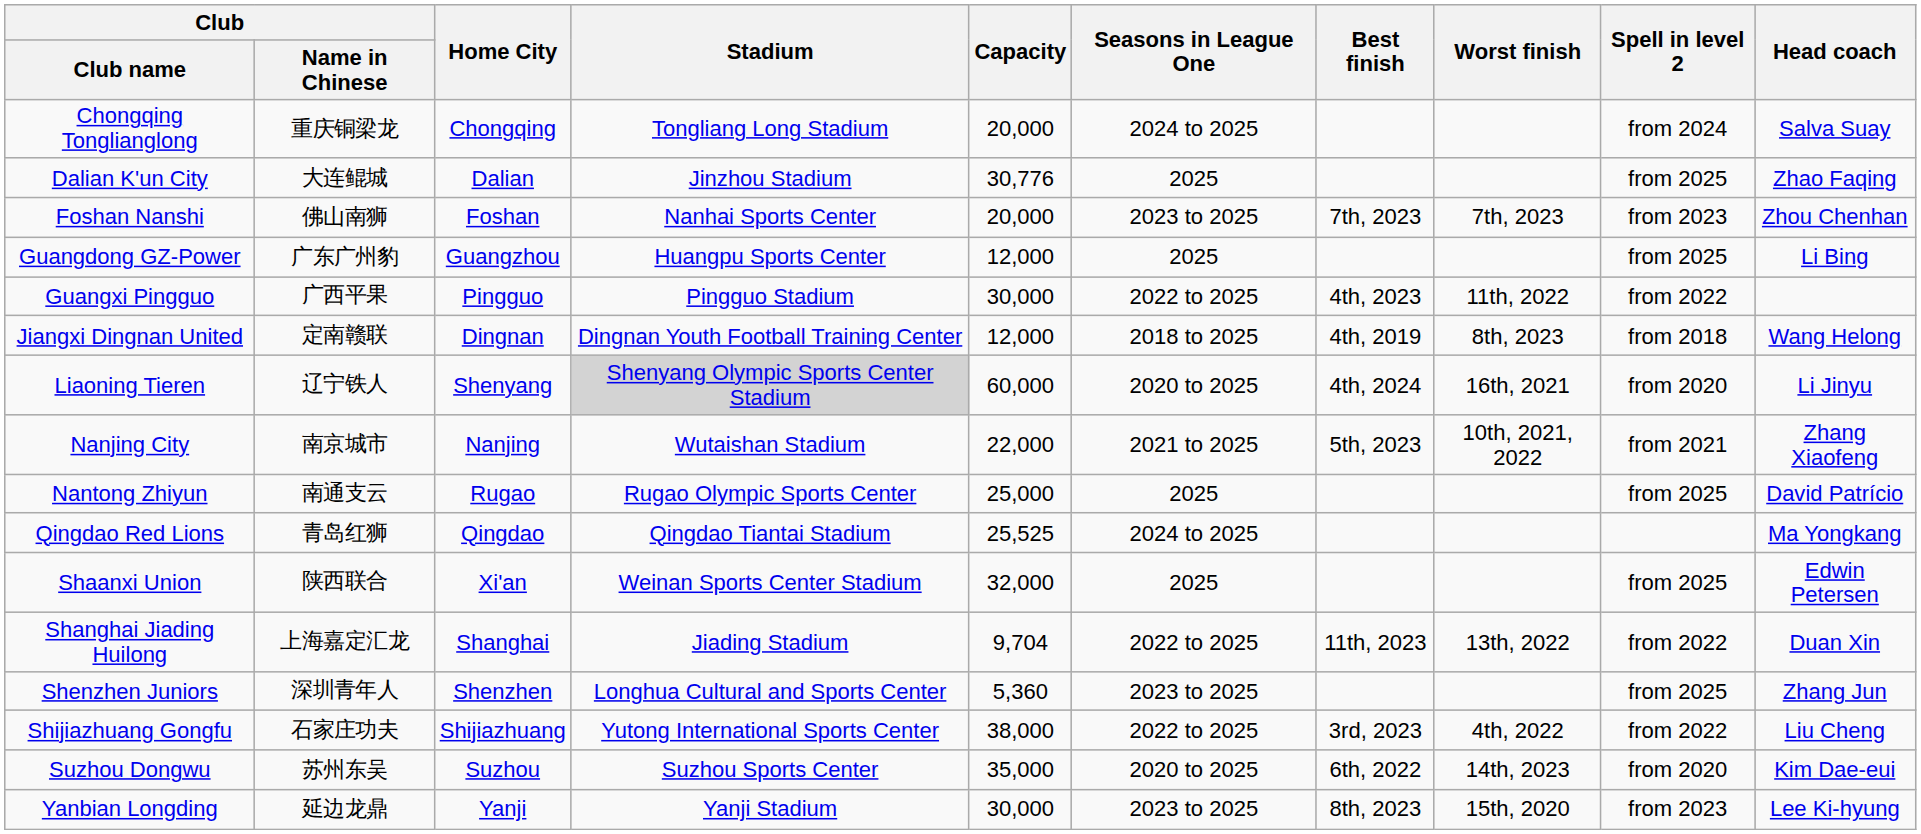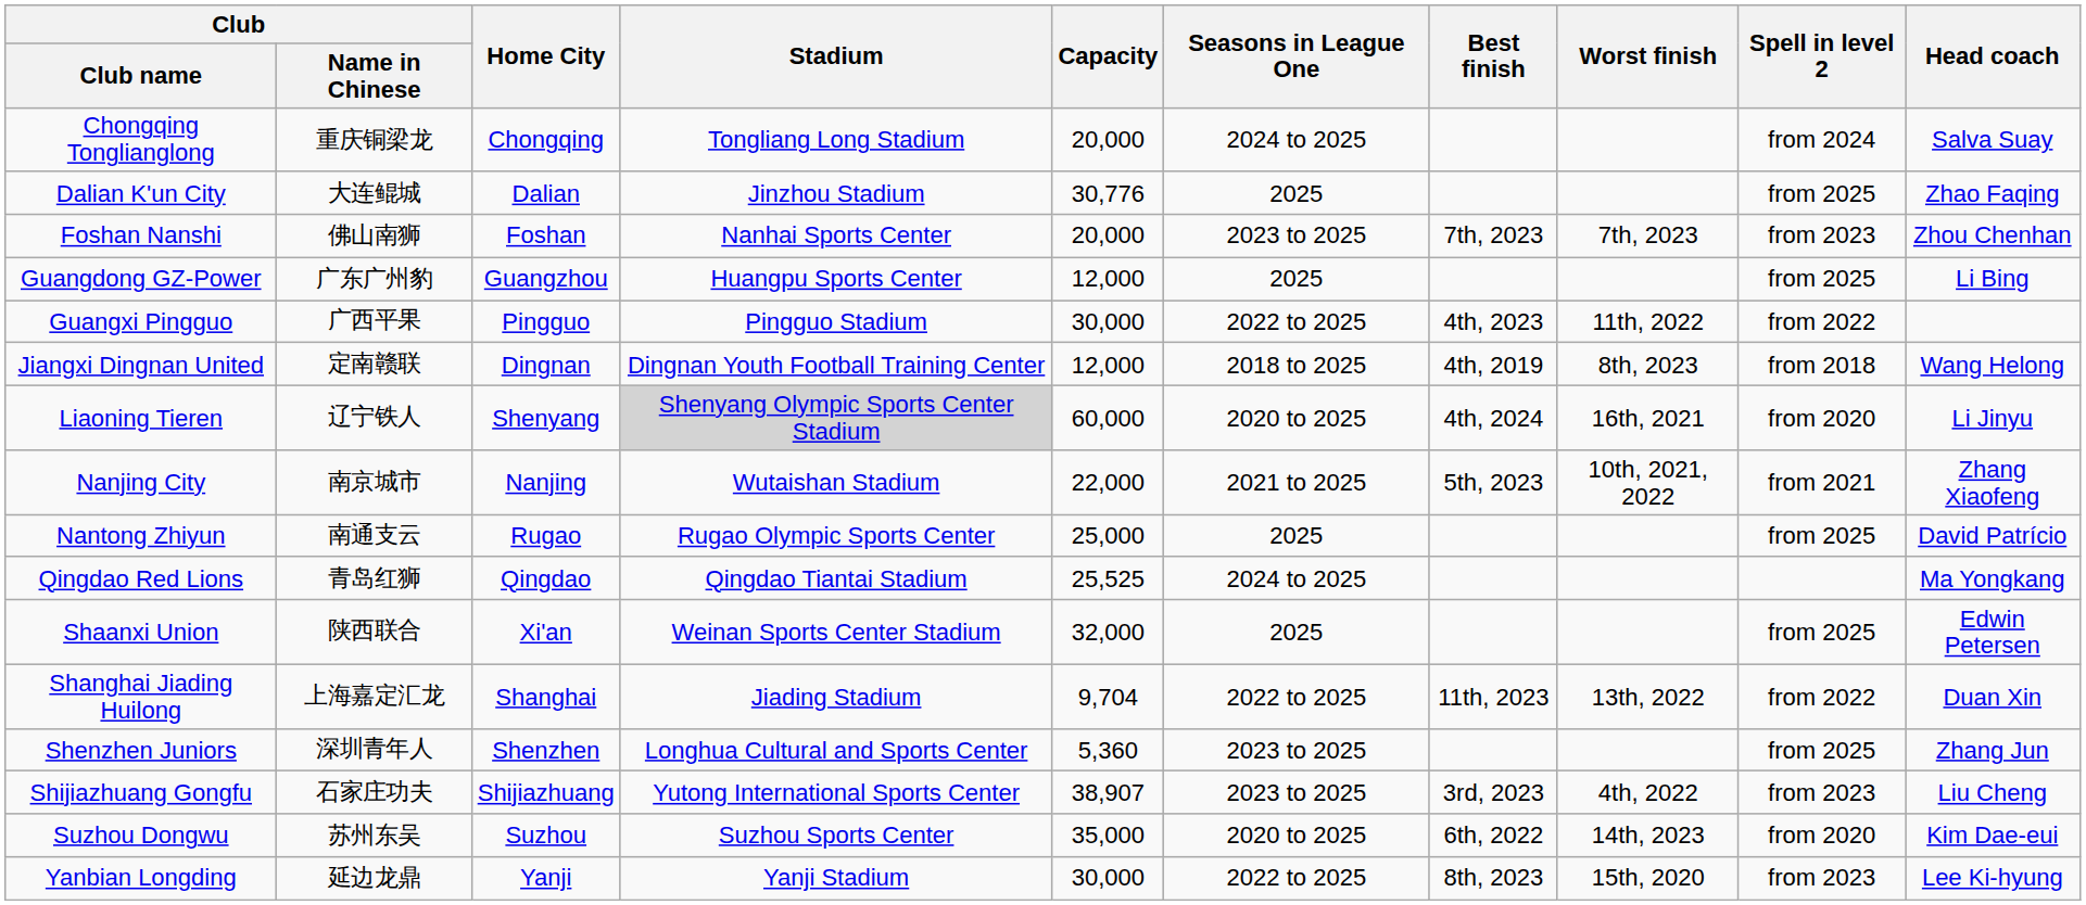Shijiazhuang Gongfu | Capacity: 38,000 -> 38,907
Shijiazhuang Gongfu | Seasons in League One: 2022 to 2025 -> 2023 to 2025
Shijiazhuang Gongfu | Spell in level 2: from 2022 -> from 2023
Yanbian Longding | Seasons in League One: 2023 to 2025 -> 2022 to 2025
